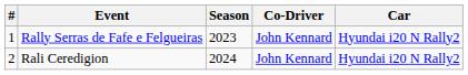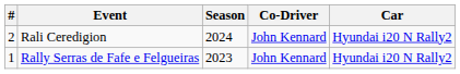rows swapped: Rally Serras de Fafe e Felgueiras <-> Rali Ceredigion
